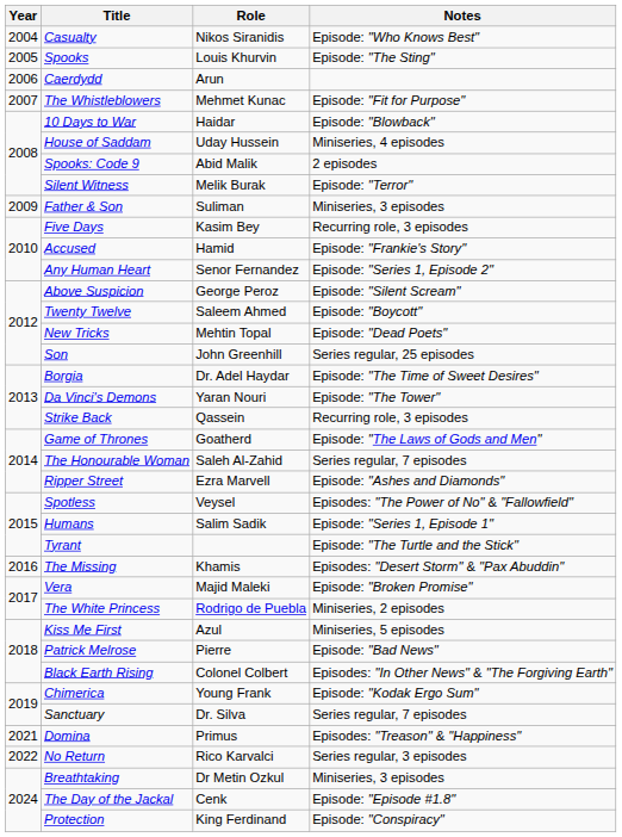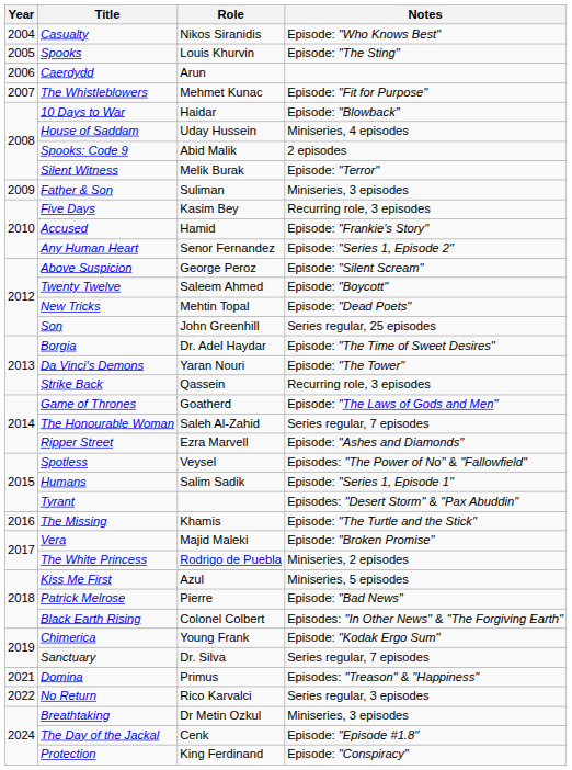Tyrant | Notes: Episode: "The Turtle and the Stick" -> Episodes: "Desert Storm" & "Pax Abuddin"
The Missing | Notes: Episodes: "Desert Storm" & "Pax Abuddin" -> Episode: "The Turtle and the Stick"
